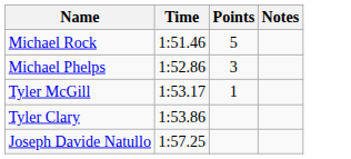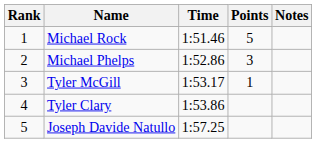+ column: Rank | 1 | 2 | 3 | 4 | 5
